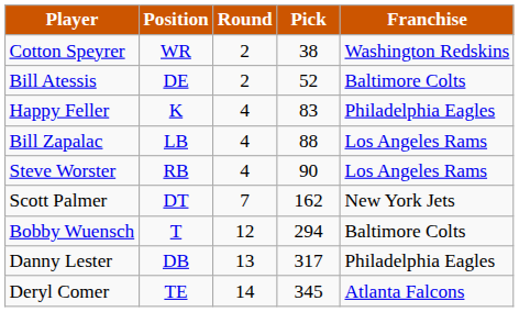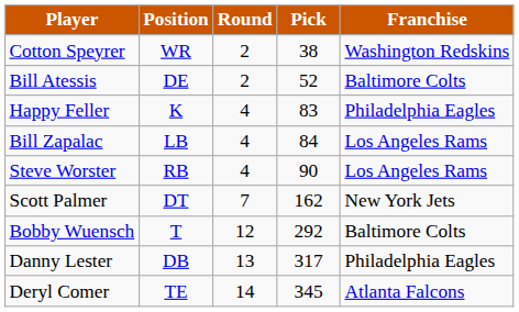Bill Zapalac | Pick: 88 -> 84
Bobby Wuensch | Pick: 294 -> 292
